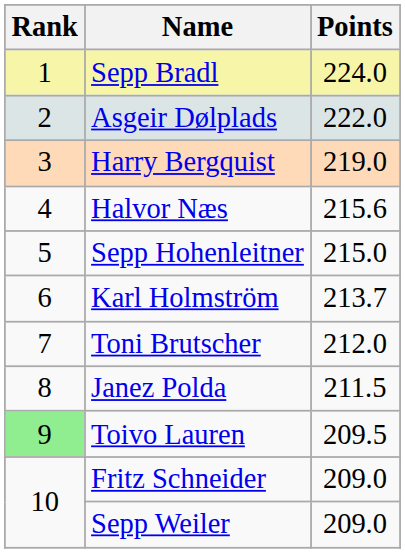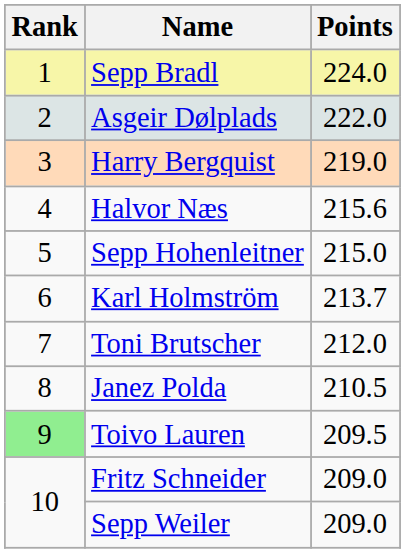Janez Polda | Points: 211.5 -> 210.5
